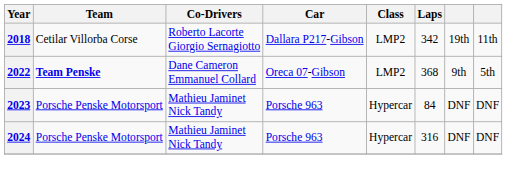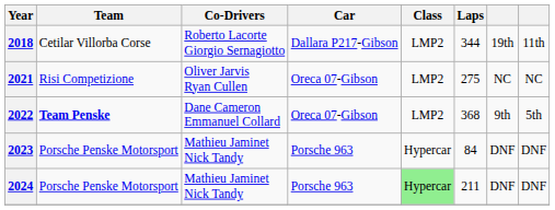2018 | Laps: 342 -> 344
+ row: 2021 | Risi Competizione | Oliver Jarvis Ryan Cullen | Oreca 07-Gibson | LMP2 | 275 | NC | NC
2024 | Class: no background -> lightgreen background
2024 | Laps: 316 -> 211
